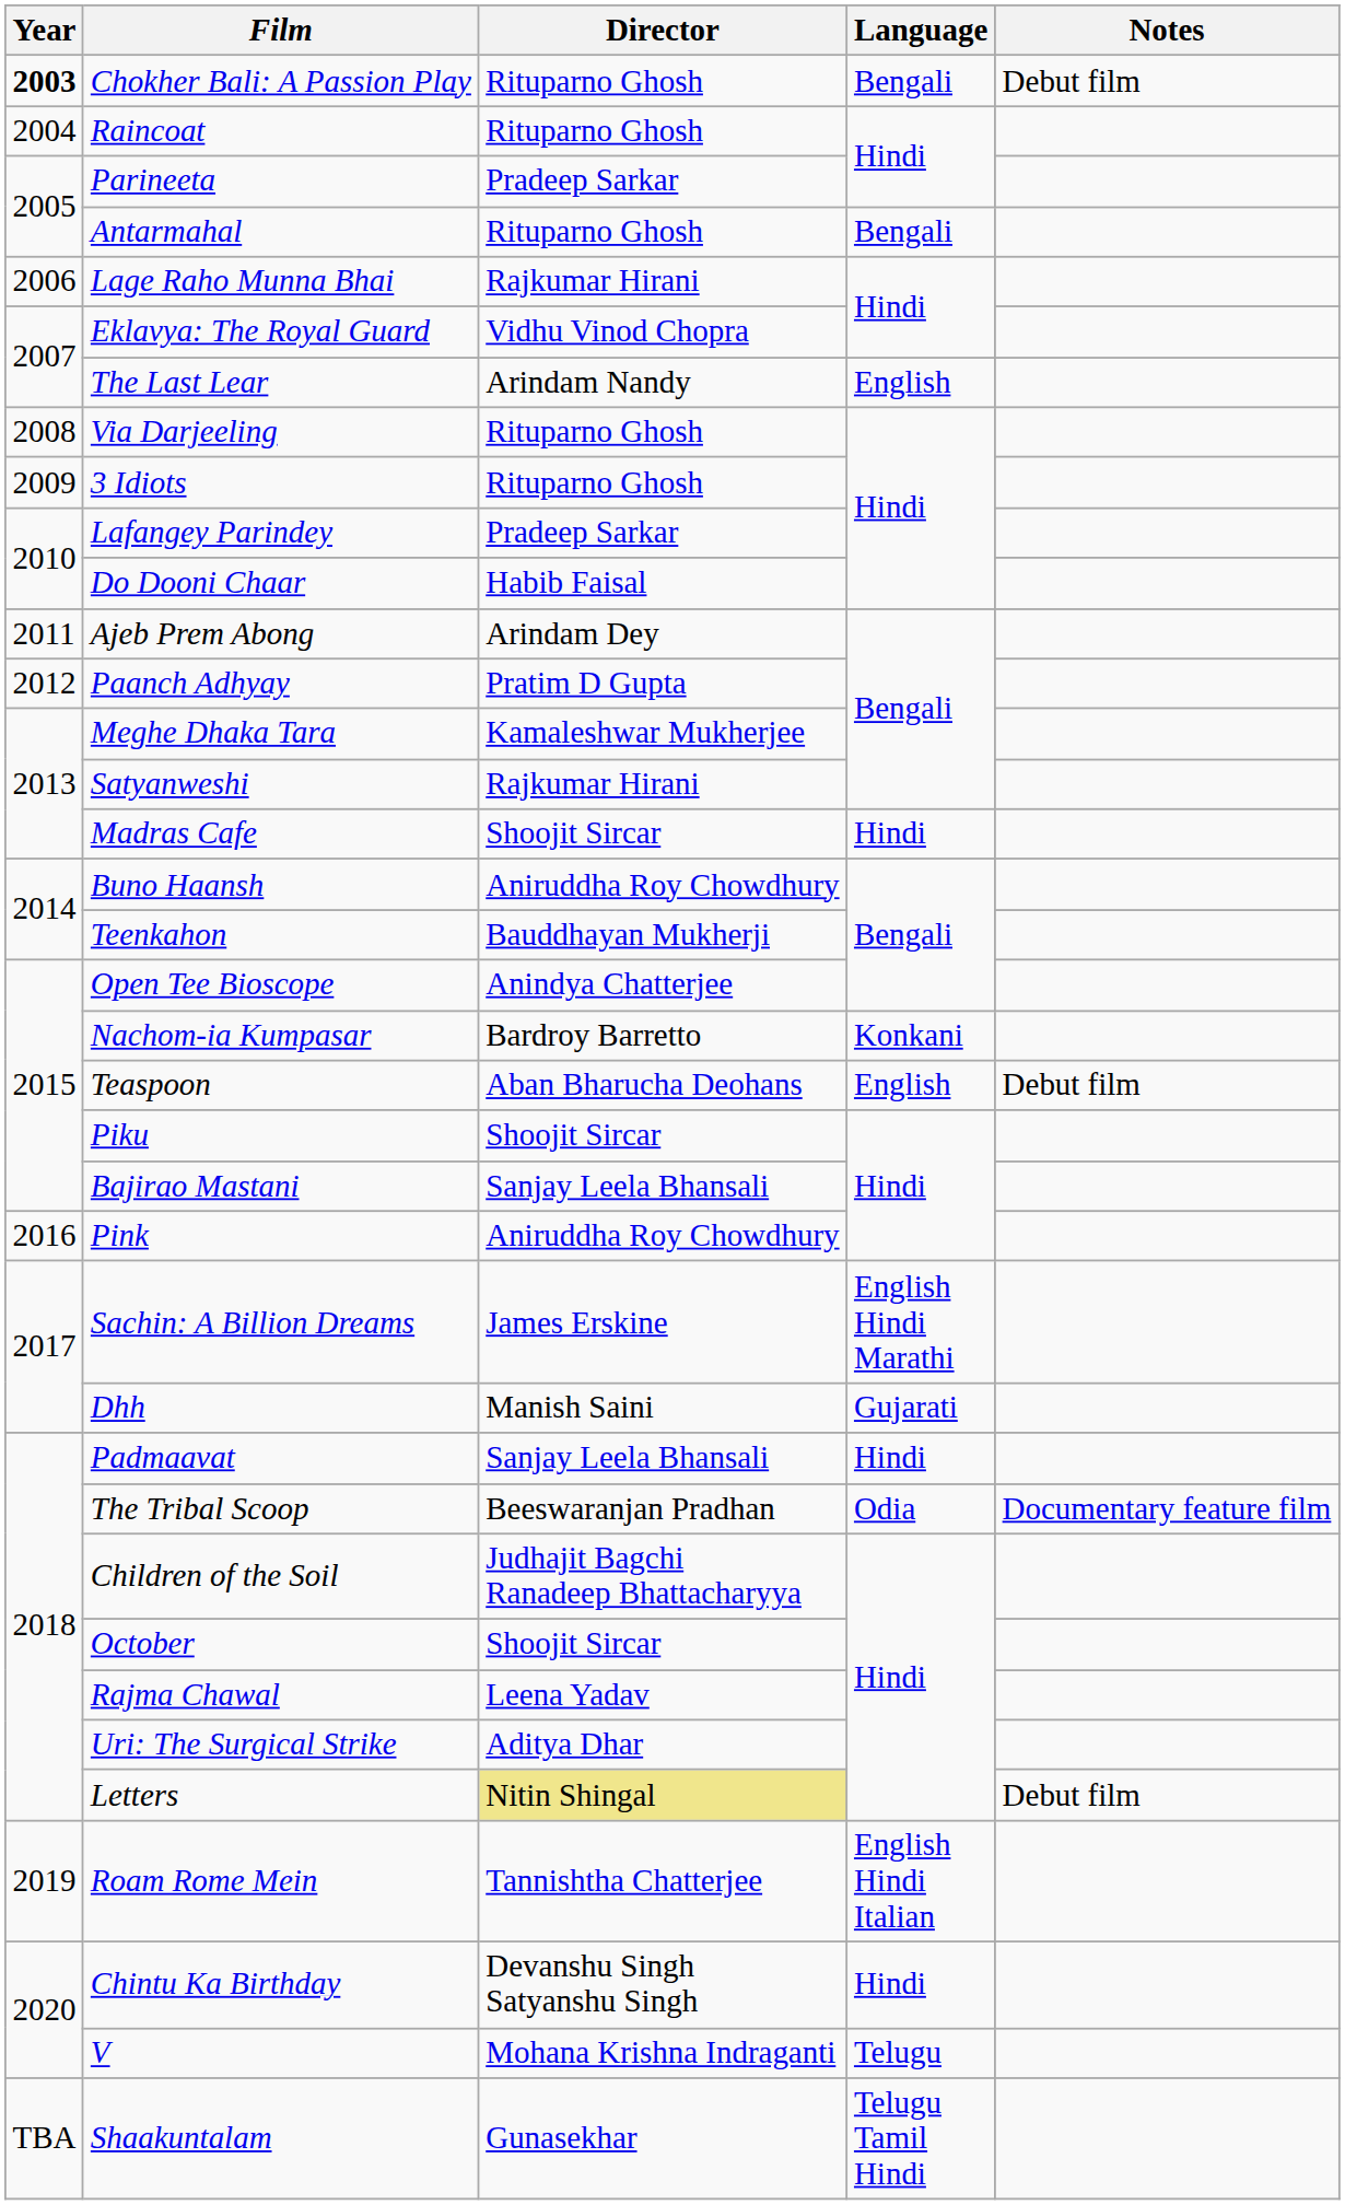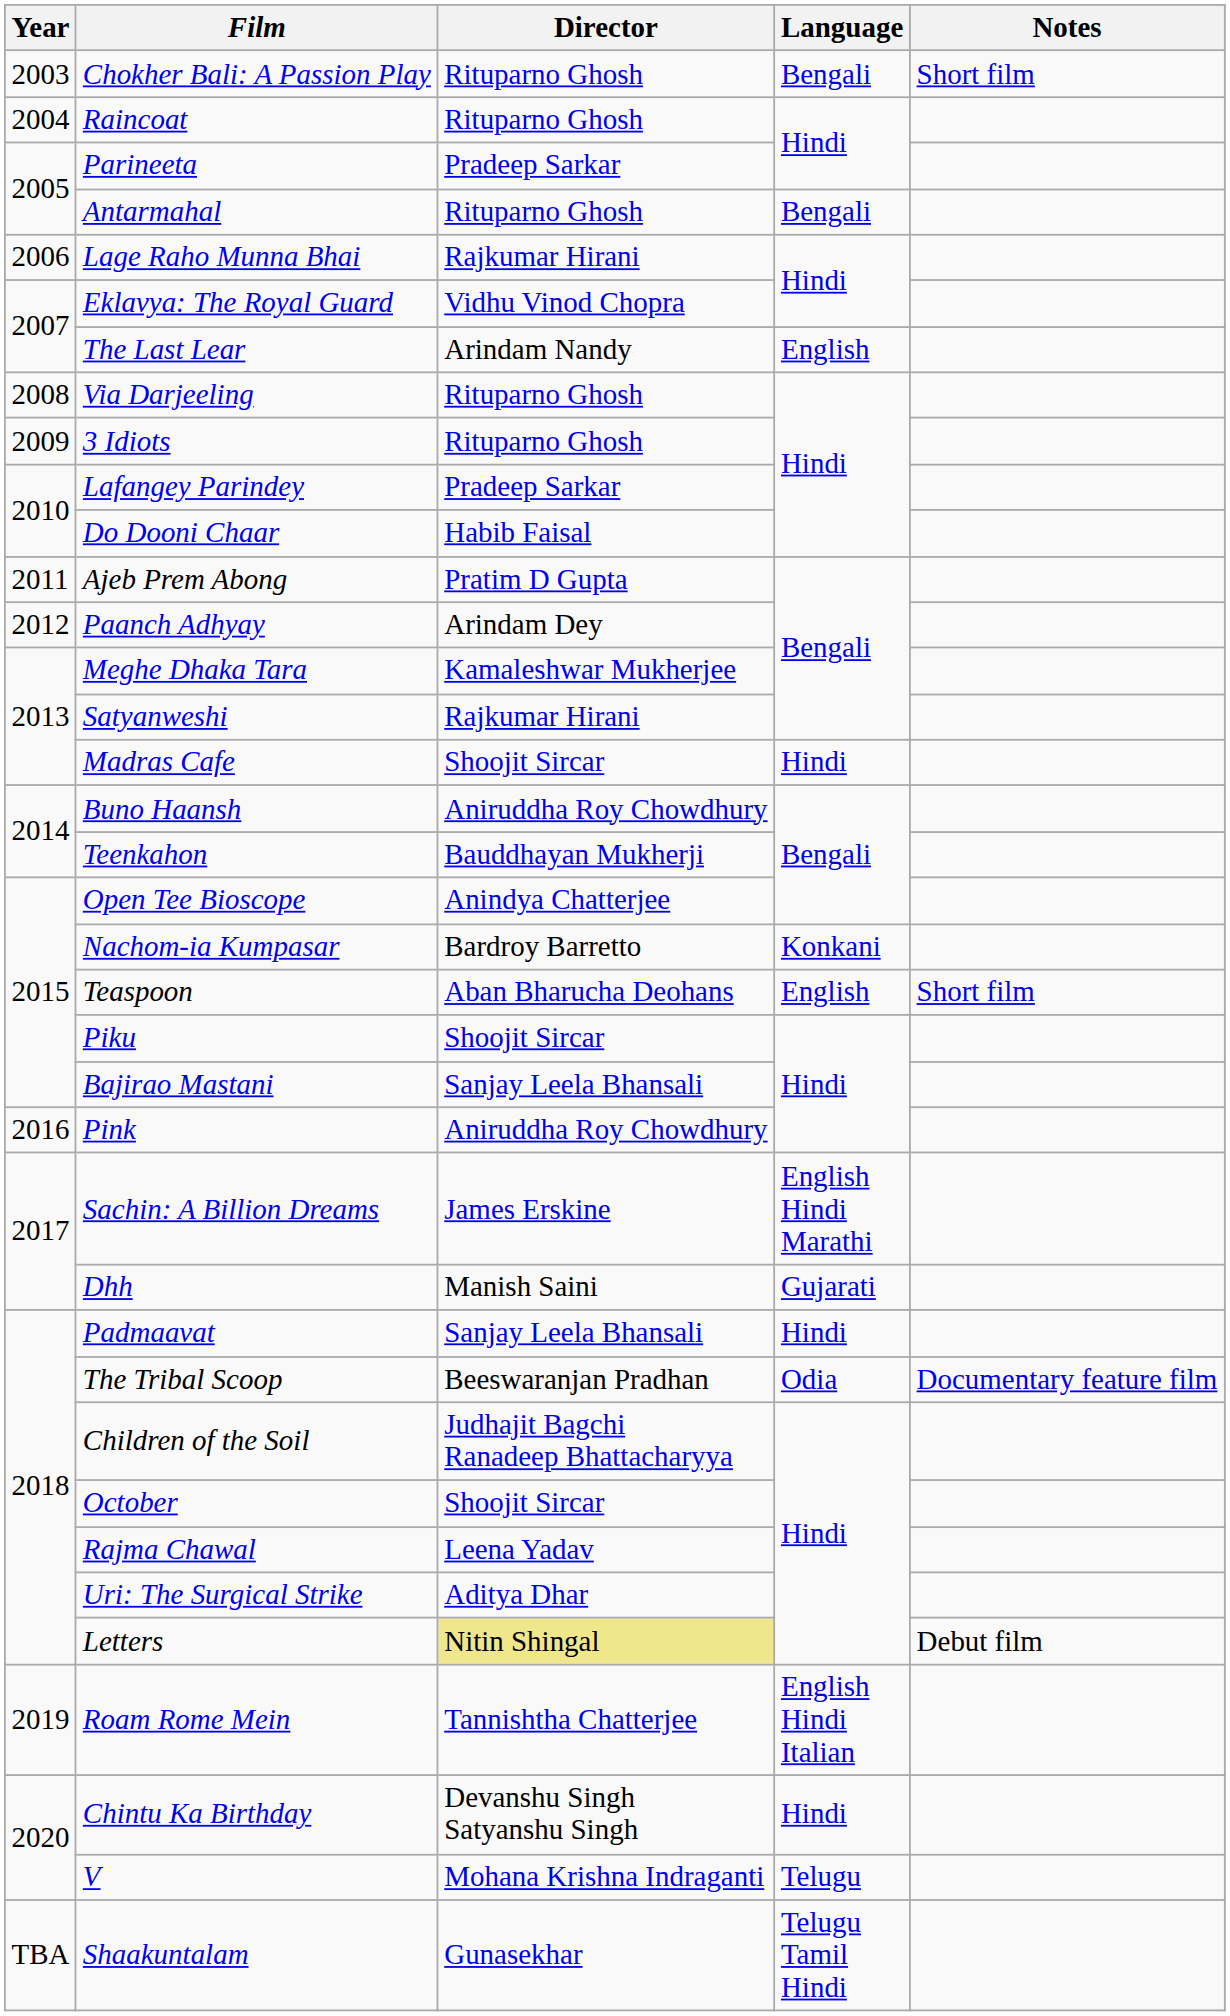Chokher Bali: A Passion Play | Year: bold -> normal
Chokher Bali: A Passion Play | Notes: Debut film -> Short film
Ajeb Prem Abong | Director: Arindam Dey -> Pratim D Gupta
Paanch Adhyay | Director: Pratim D Gupta -> Arindam Dey
Teaspoon | Notes: Debut film -> Short film
